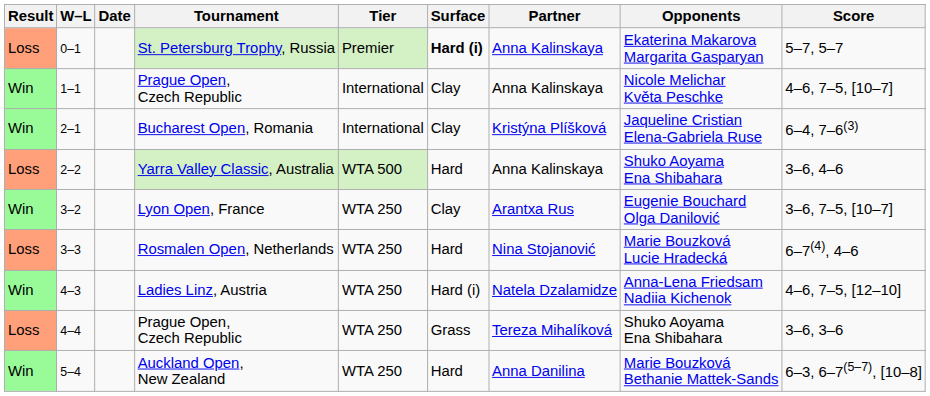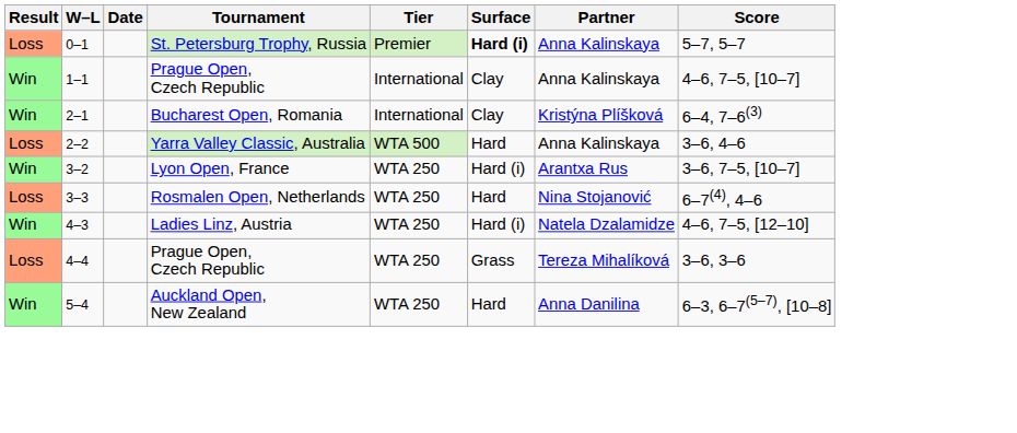- column: Opponents | Ekaterina Makarova Margarita Gasparyan | Nicole Melichar Květa Peschke | Jaqueline Cristian Elena-Gabriela Ruse | Shuko Aoyama Ena Shibahara | Eugenie Bouchard Olga Danilović | Marie Bouzková Lucie Hradecká | Anna-Lena Friedsam Nadiia Kichenok | Shuko Aoyama Ena Shibahara | Marie Bouzková Bethanie Mattek-Sands
3–2 | Surface: Clay -> Hard (i)
